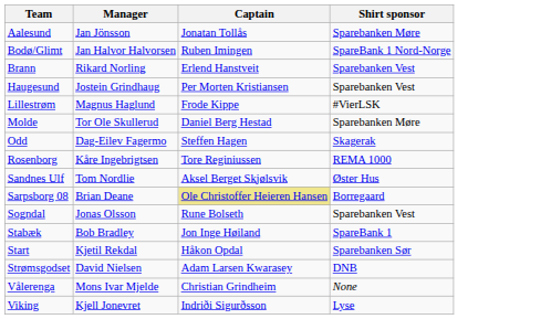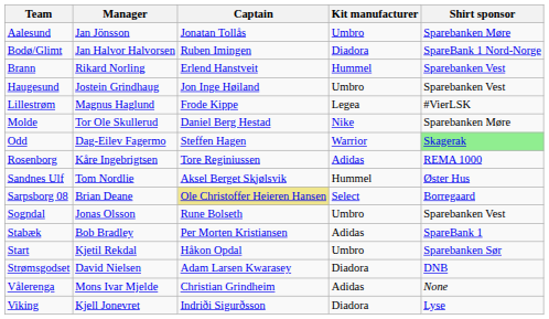+ column: Kit manufacturer | Umbro | Diadora | Hummel | Umbro | Legea | Nike | Warrior | Adidas | Hummel | Select | Umbro | Adidas | Umbro | Diadora | Adidas | Diadora
Haugesund | Captain: Per Morten Kristiansen -> Jon Inge Høiland
Odd | Shirt sponsor: no background -> lightgreen background
Stabæk | Captain: Jon Inge Høiland -> Per Morten Kristiansen
